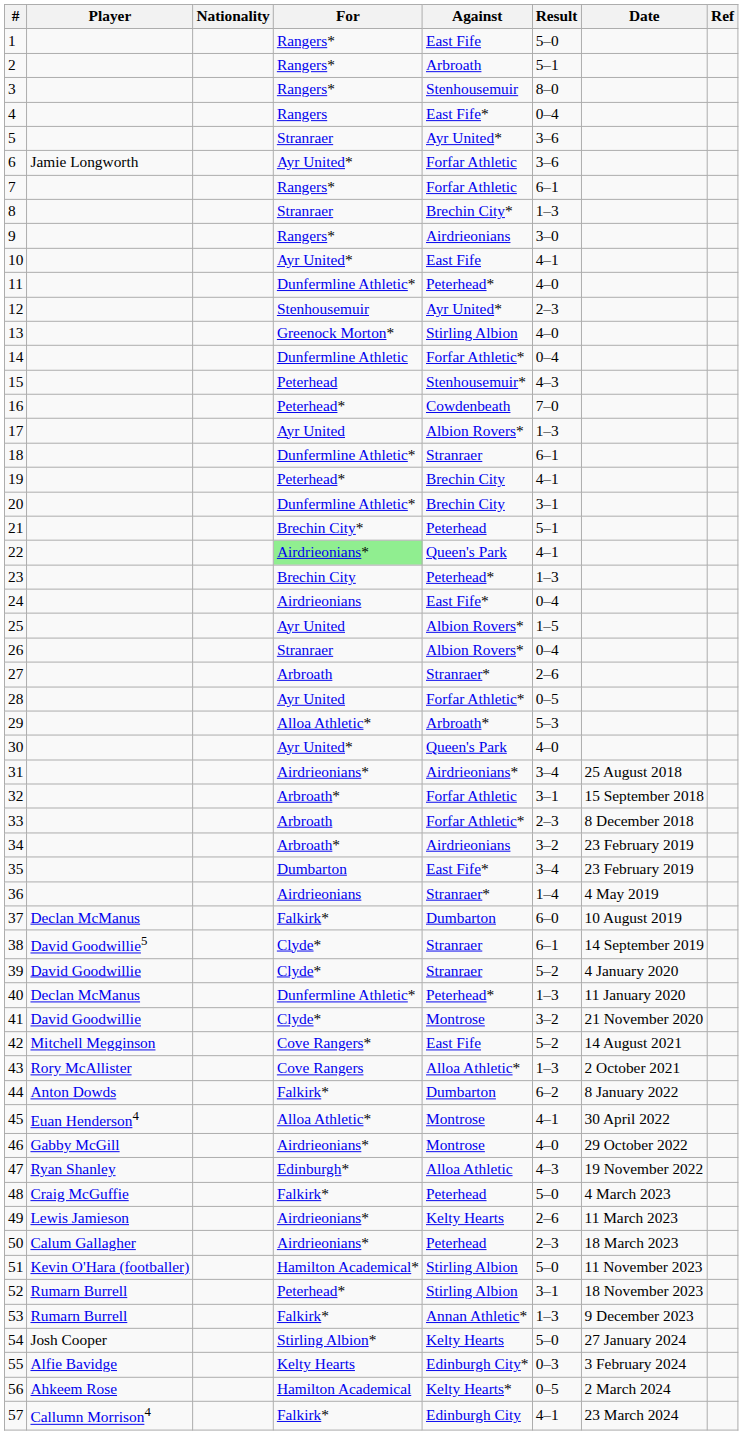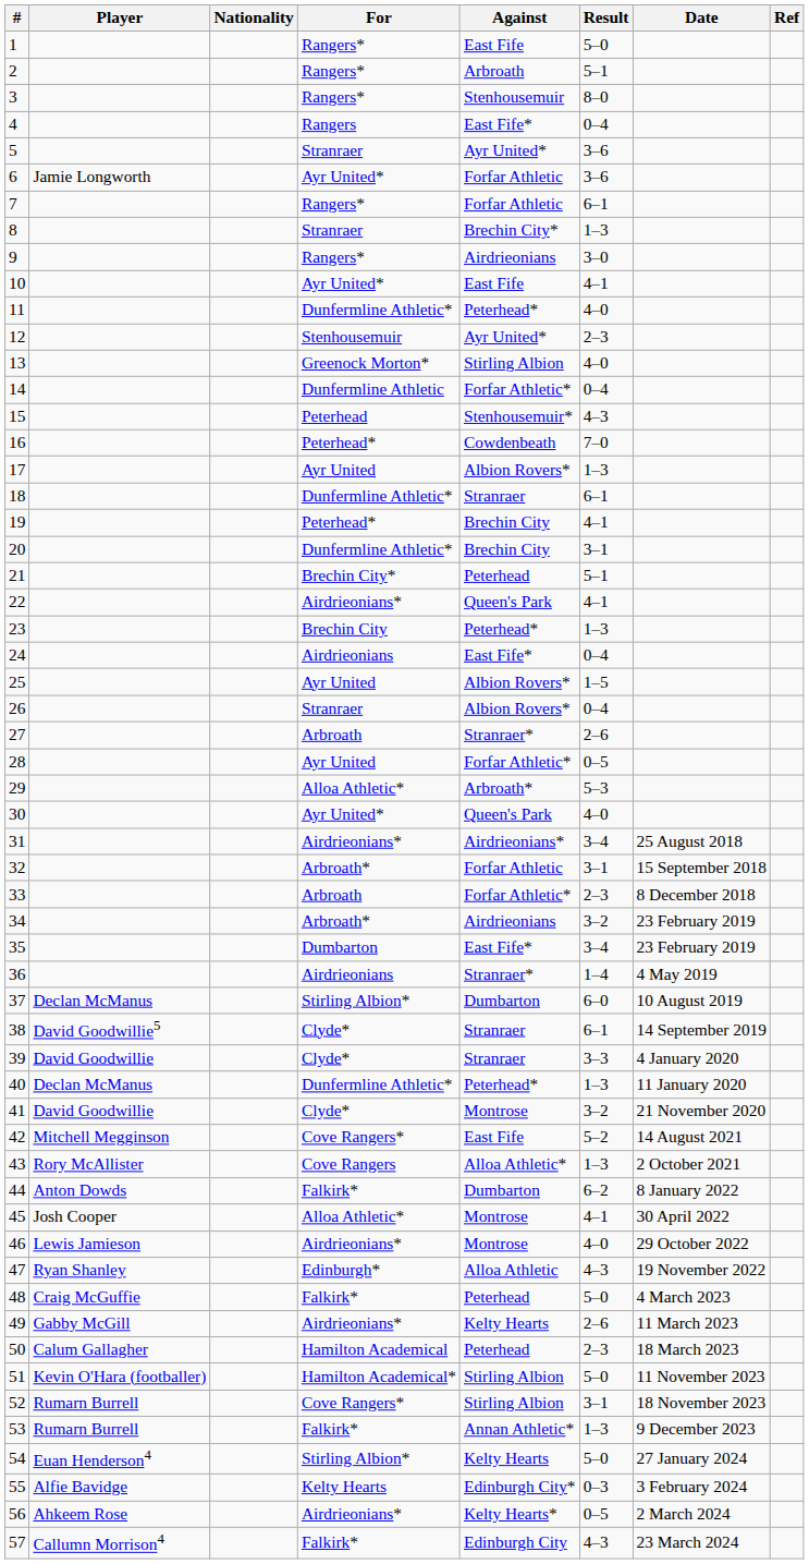22 | For: lightgreen background -> no background
37 | For: Falkirk* -> Stirling Albion*
39 | Result: 5–2 -> 3–3
45 | Player: Euan Henderson4 -> Josh Cooper
46 | Player: Gabby McGill -> Lewis Jamieson
49 | Player: Lewis Jamieson -> Gabby McGill
50 | For: Airdrieonians* -> Hamilton Academical
52 | For: Peterhead* -> Cove Rangers*
54 | Player: Josh Cooper -> Euan Henderson4
56 | For: Hamilton Academical -> Airdrieonians*
57 | Result: 4–1 -> 4–3
